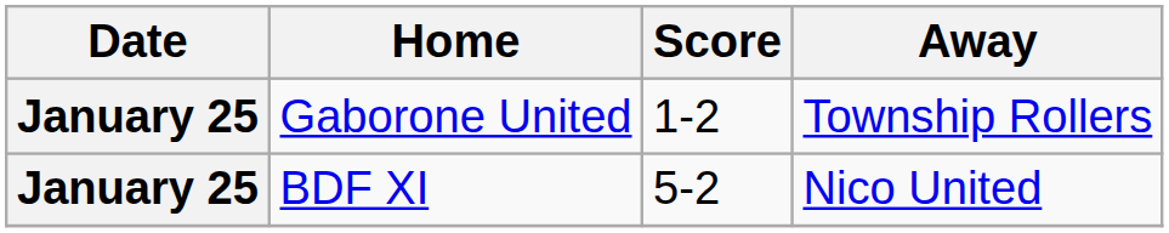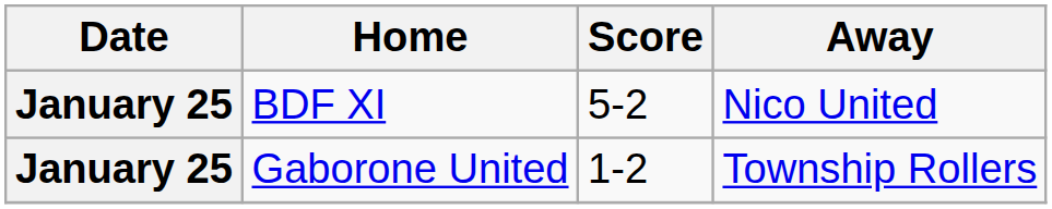rows swapped: Gaborone United <-> BDF XI
